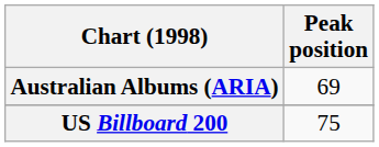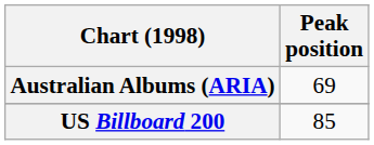US Billboard 200 | Peak position: 75 -> 85
